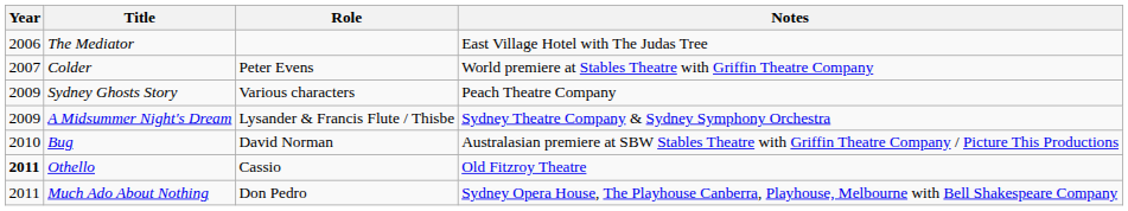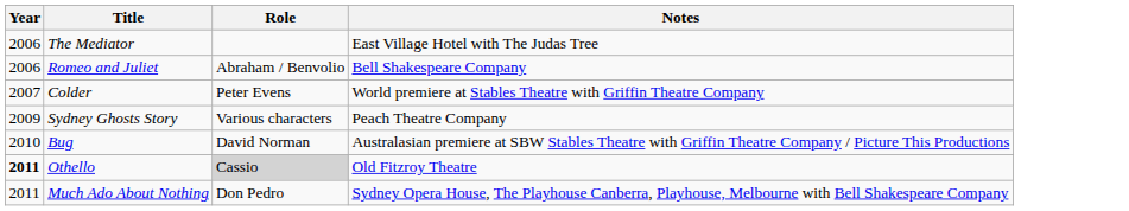+ row: 2006 | Romeo and Juliet | Abraham / Benvolio | Bell Shakespeare Company
- row: 2009 | A Midsummer Night's Dream | Lysander & Francis Flute / Thisbe | Sydney Theatre Company & Sydney Symphony Orchestra
Othello | Role: no background -> lightgrey background
